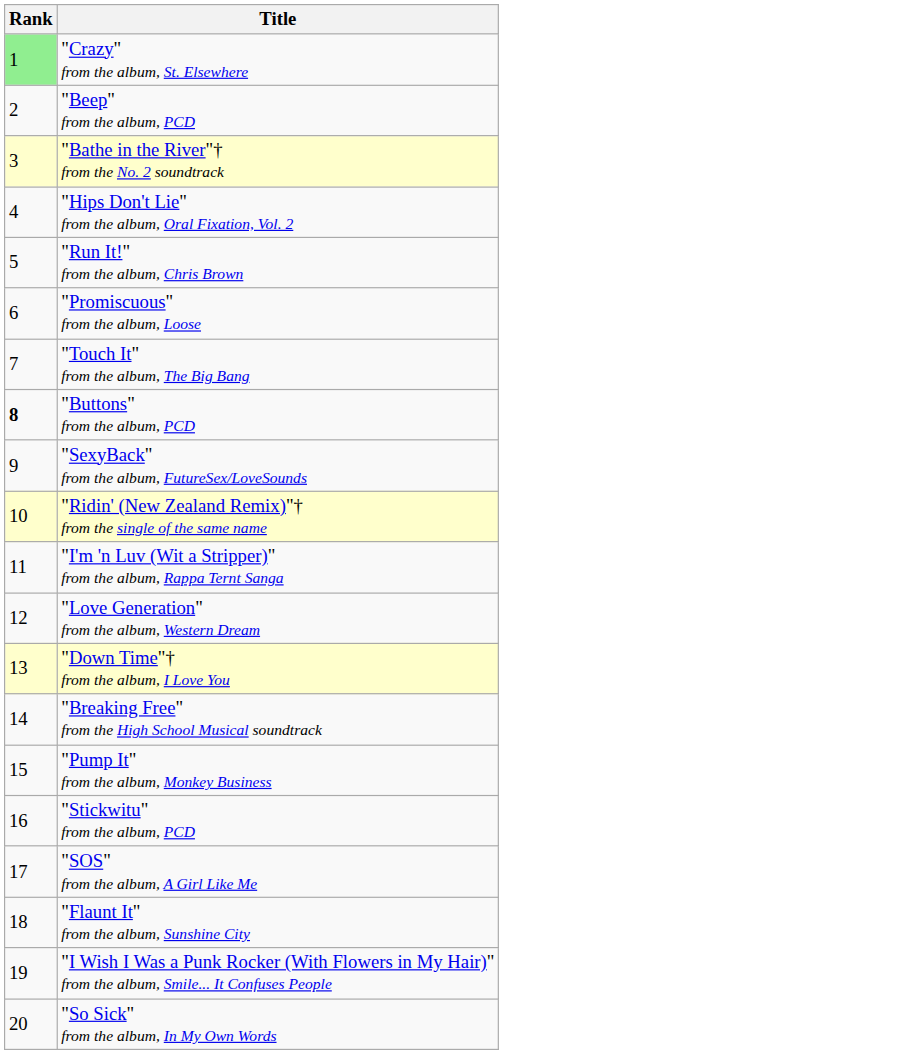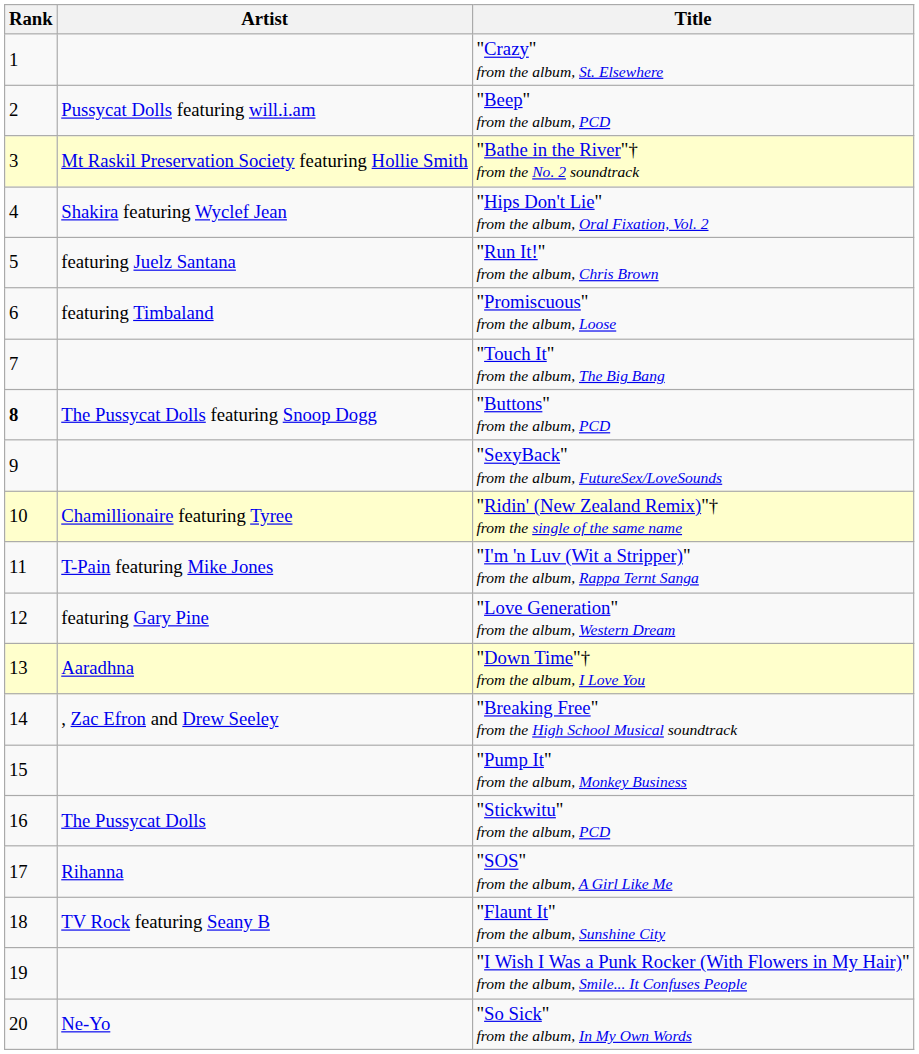+ column: Artist | Pussycat Dolls featuring will.i.am | Mt Raskil Preservation Society featuring Hollie Smith | Shakira featuring Wyclef Jean | featuring Juelz Santana | featuring Timbaland | The Pussycat Dolls featuring Snoop Dogg | Chamillionaire featuring Tyree | T-Pain featuring Mike Jones | featuring Gary Pine | Aaradhna | , Zac Efron and Drew Seeley | The Pussycat Dolls | Rihanna | TV Rock featuring Seany B | Ne-Yo
"Crazy" from the album, St. Elsewhere | Rank: lightgreen background -> no background
